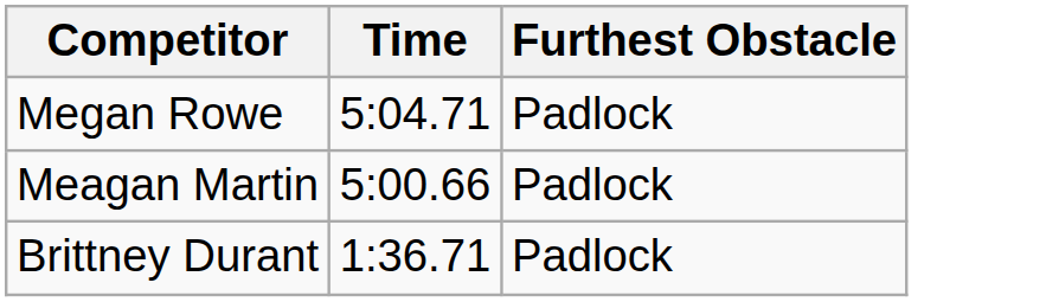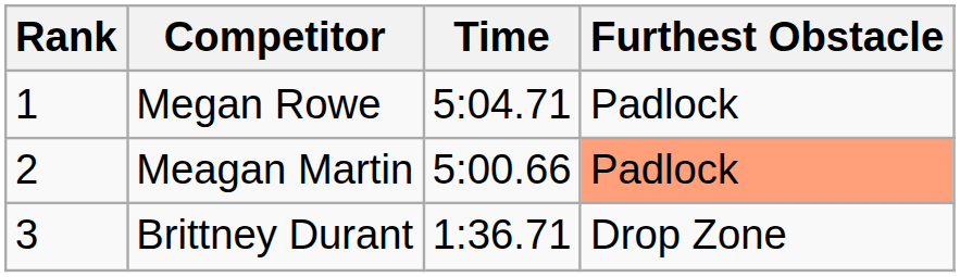+ column: Rank | 1 | 2 | 3
Meagan Martin | Furthest Obstacle: no background -> lightsalmon background
Brittney Durant | Furthest Obstacle: Padlock -> Drop Zone
